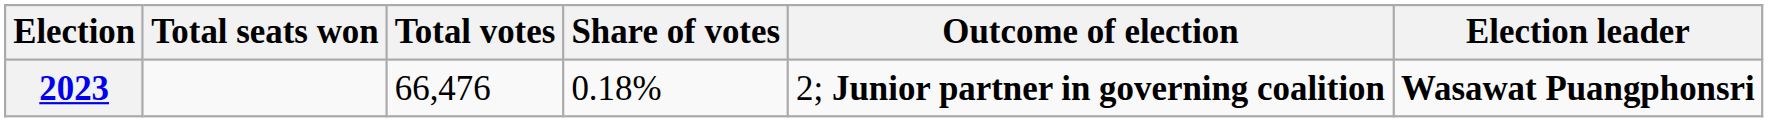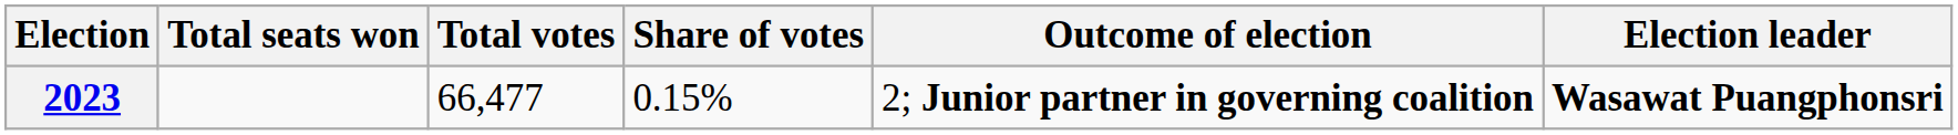2023 | Total votes: 66,476 -> 66,477
2023 | Share of votes: 0.18% -> 0.15%
